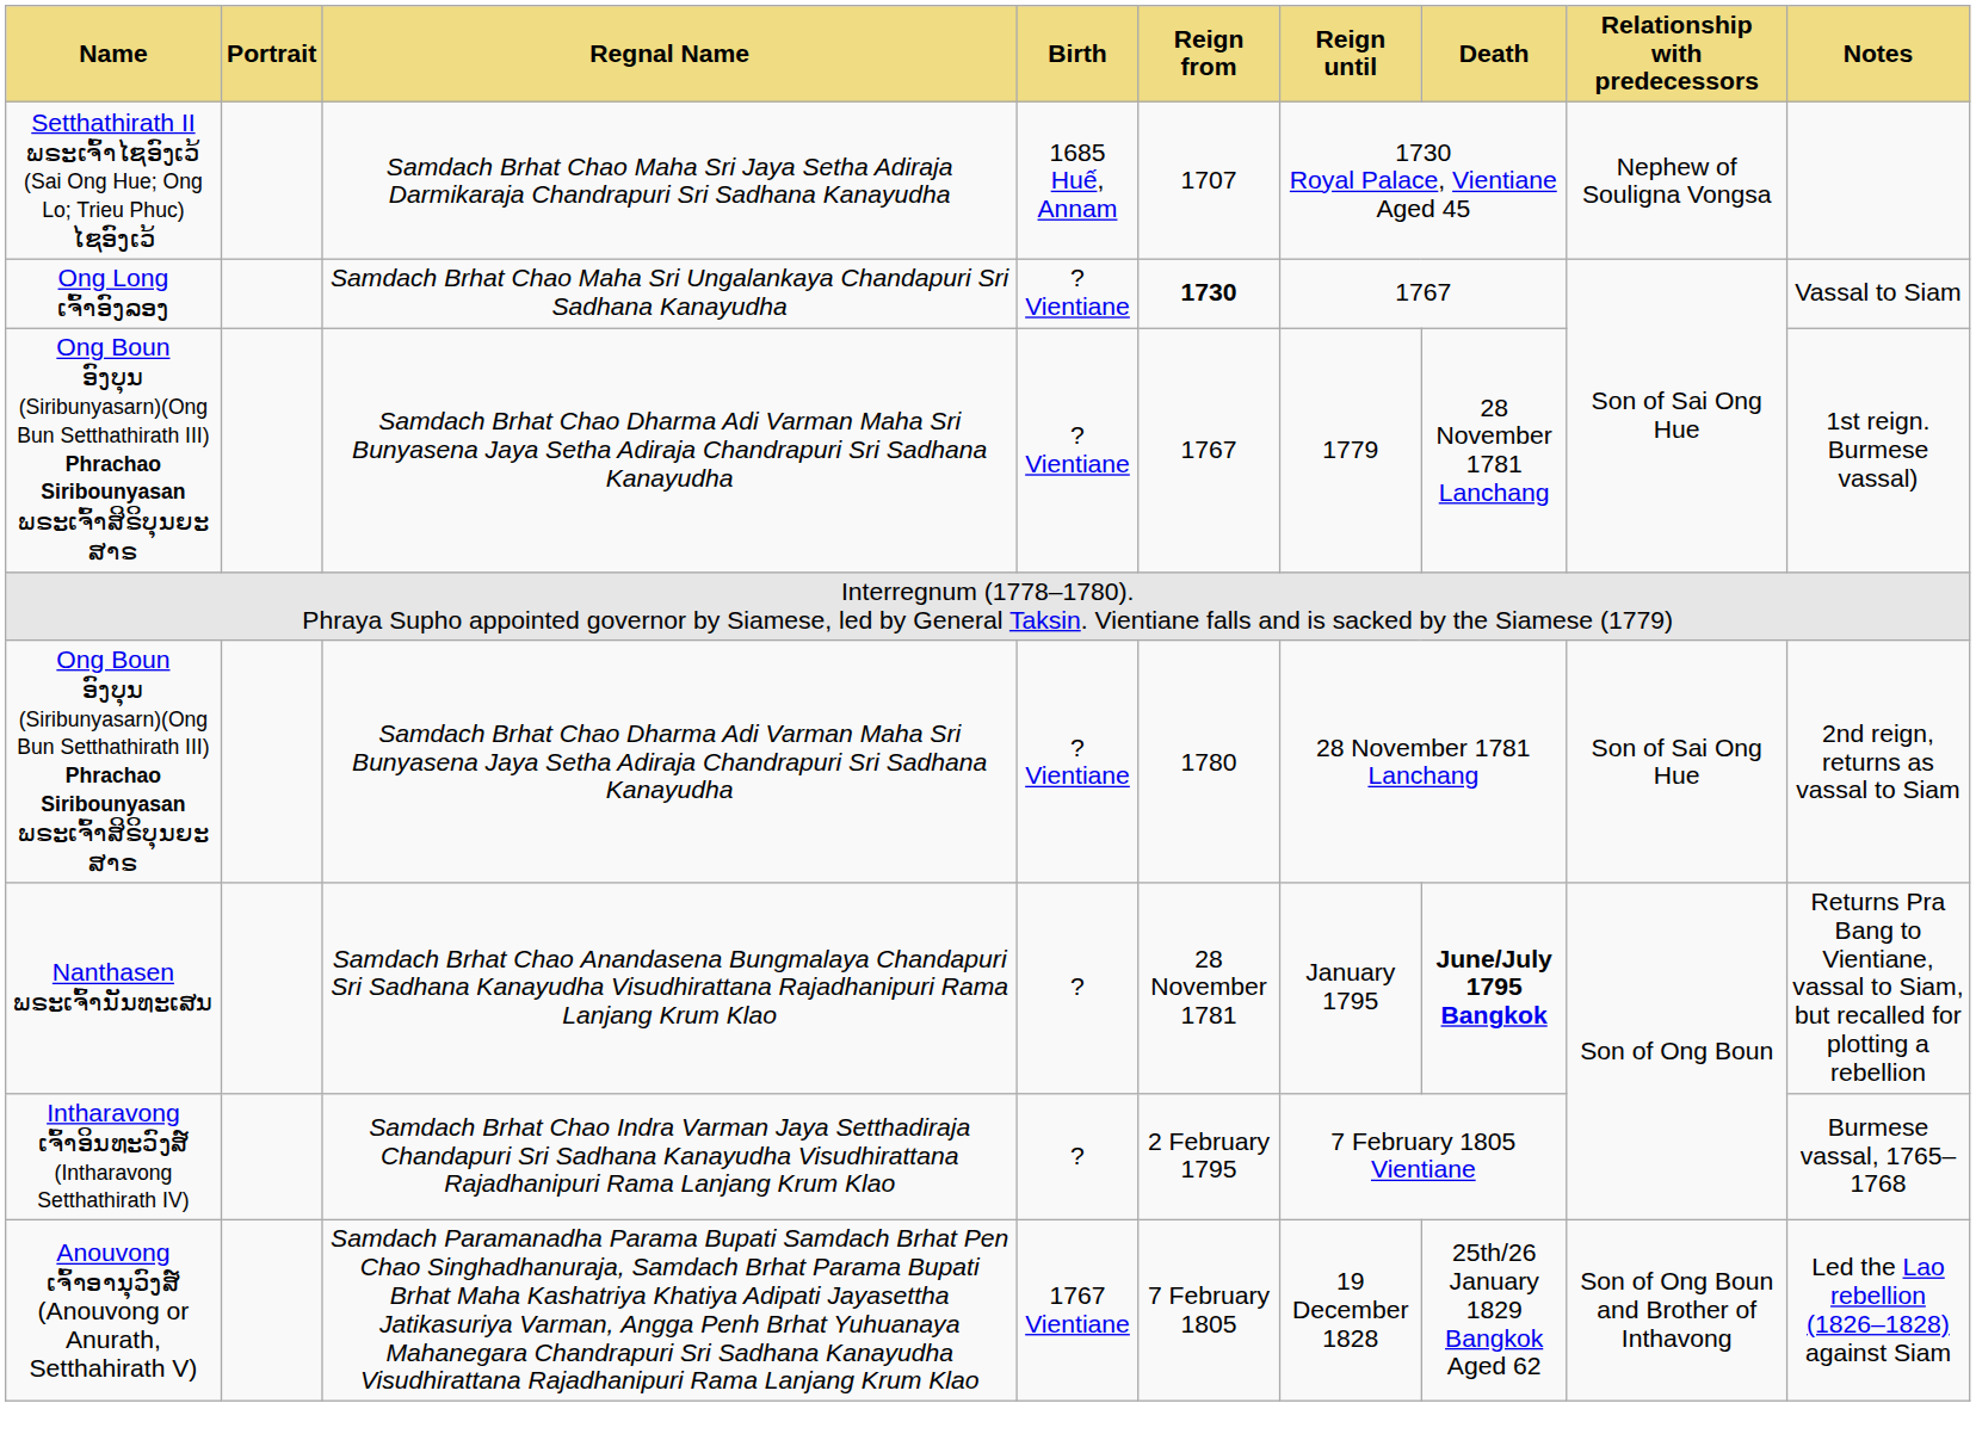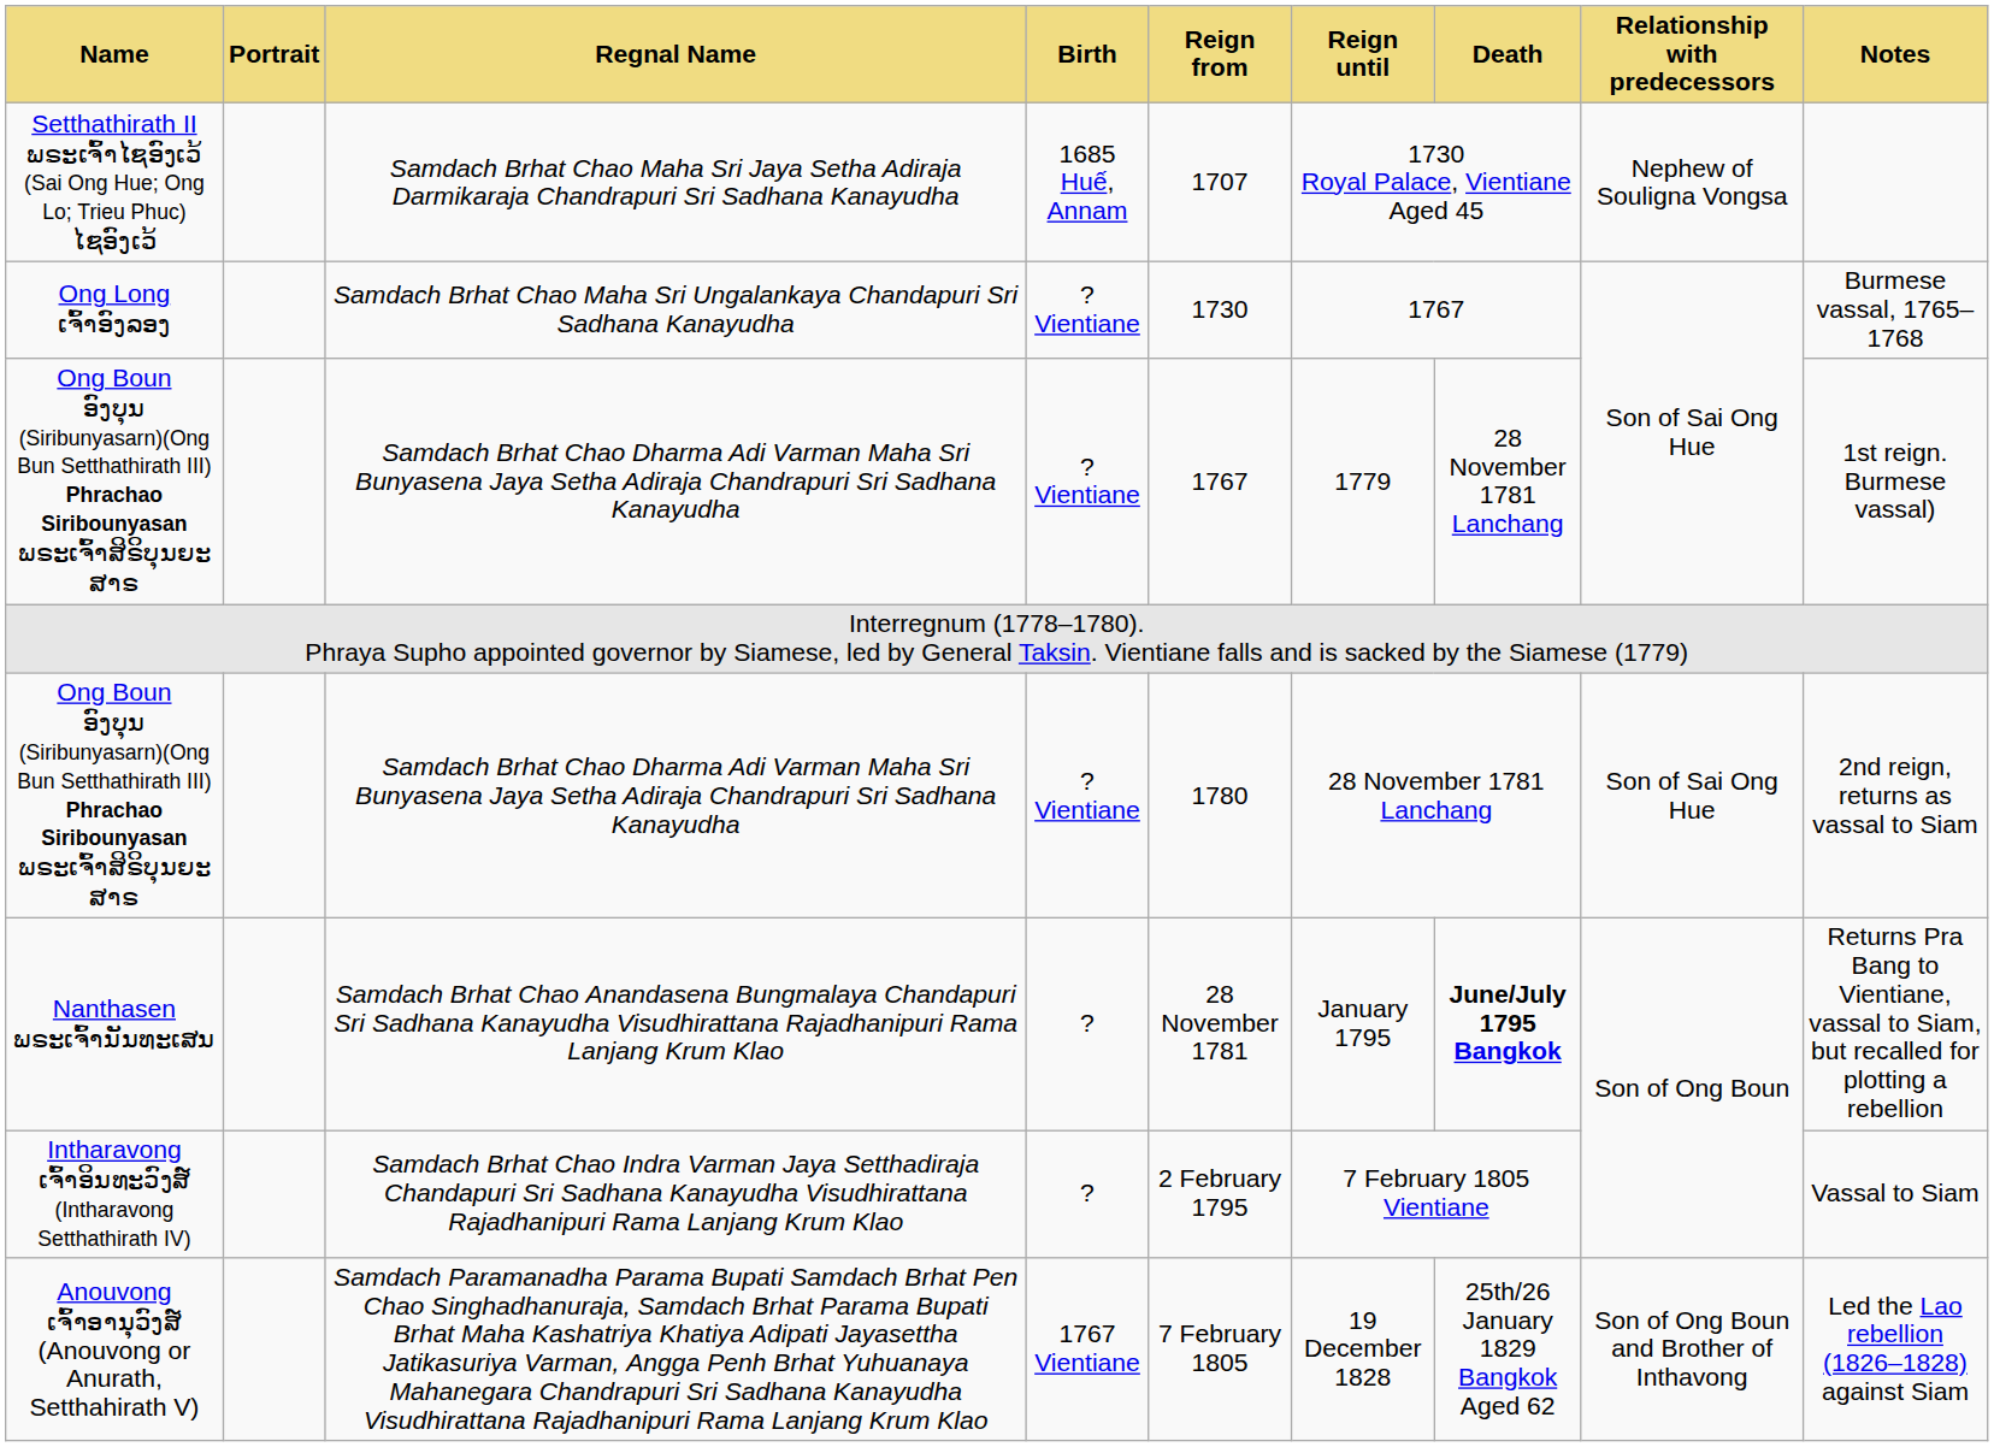Ong Long ເຈົ້າອົງລອງ | Reign from: bold -> normal
Ong Long ເຈົ້າອົງລອງ | Notes: Vassal to Siam -> Burmese vassal, 1765–1768
Intharavong ເຈົ້າອິນທະວົງສ໌ (Intharavong Setthathirath IV) | Notes: Burmese vassal, 1765–1768 -> Vassal to Siam
